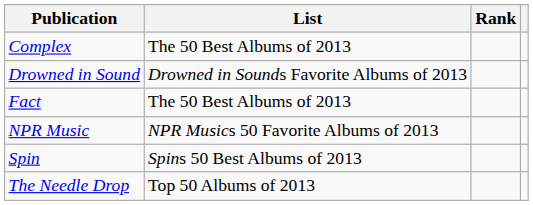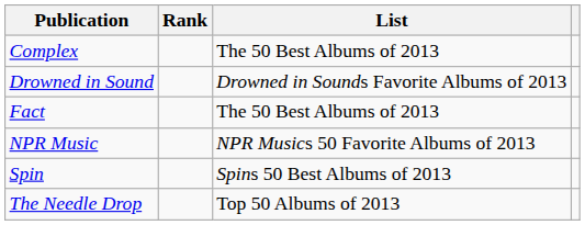columns swapped: List <-> Rank
